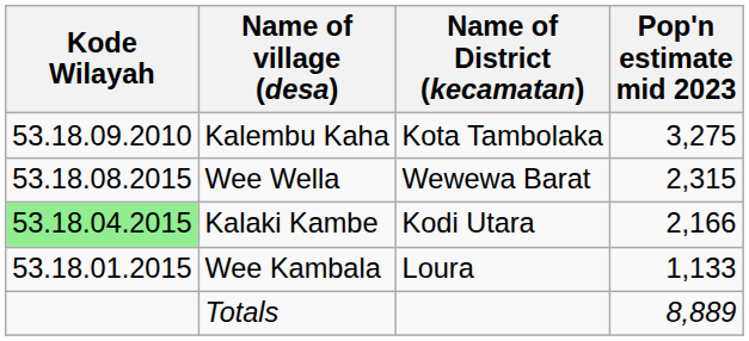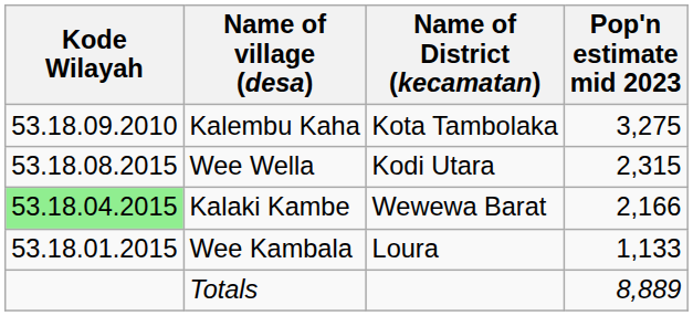Wee Wella | Name of District (kecamatan): Wewewa Barat -> Kodi Utara
Kalaki Kambe | Name of District (kecamatan): Kodi Utara -> Wewewa Barat
